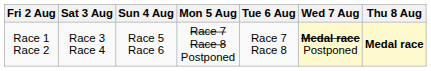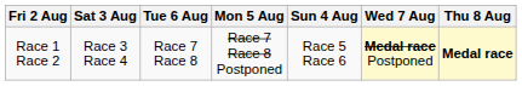columns swapped: Sun 4 Aug <-> Tue 6 Aug
